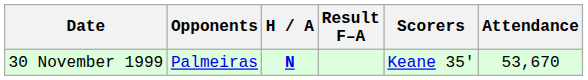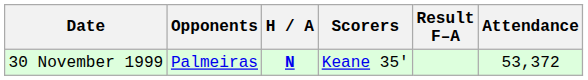columns swapped: Result F–A <-> Scorers
30 November 1999 | Attendance: 53,670 -> 53,372
